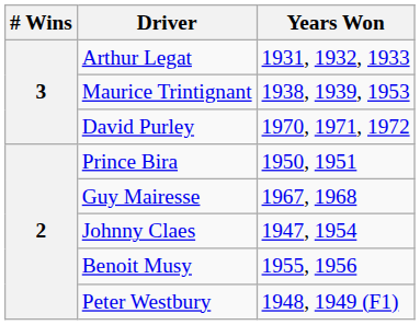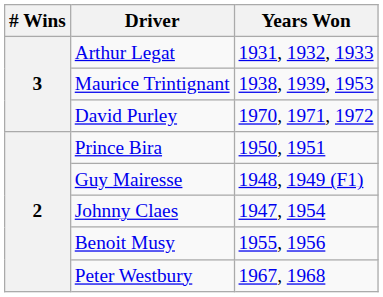Guy Mairesse | Years Won: 1967, 1968 -> 1948, 1949 (F1)
Peter Westbury | Years Won: 1948, 1949 (F1) -> 1967, 1968
